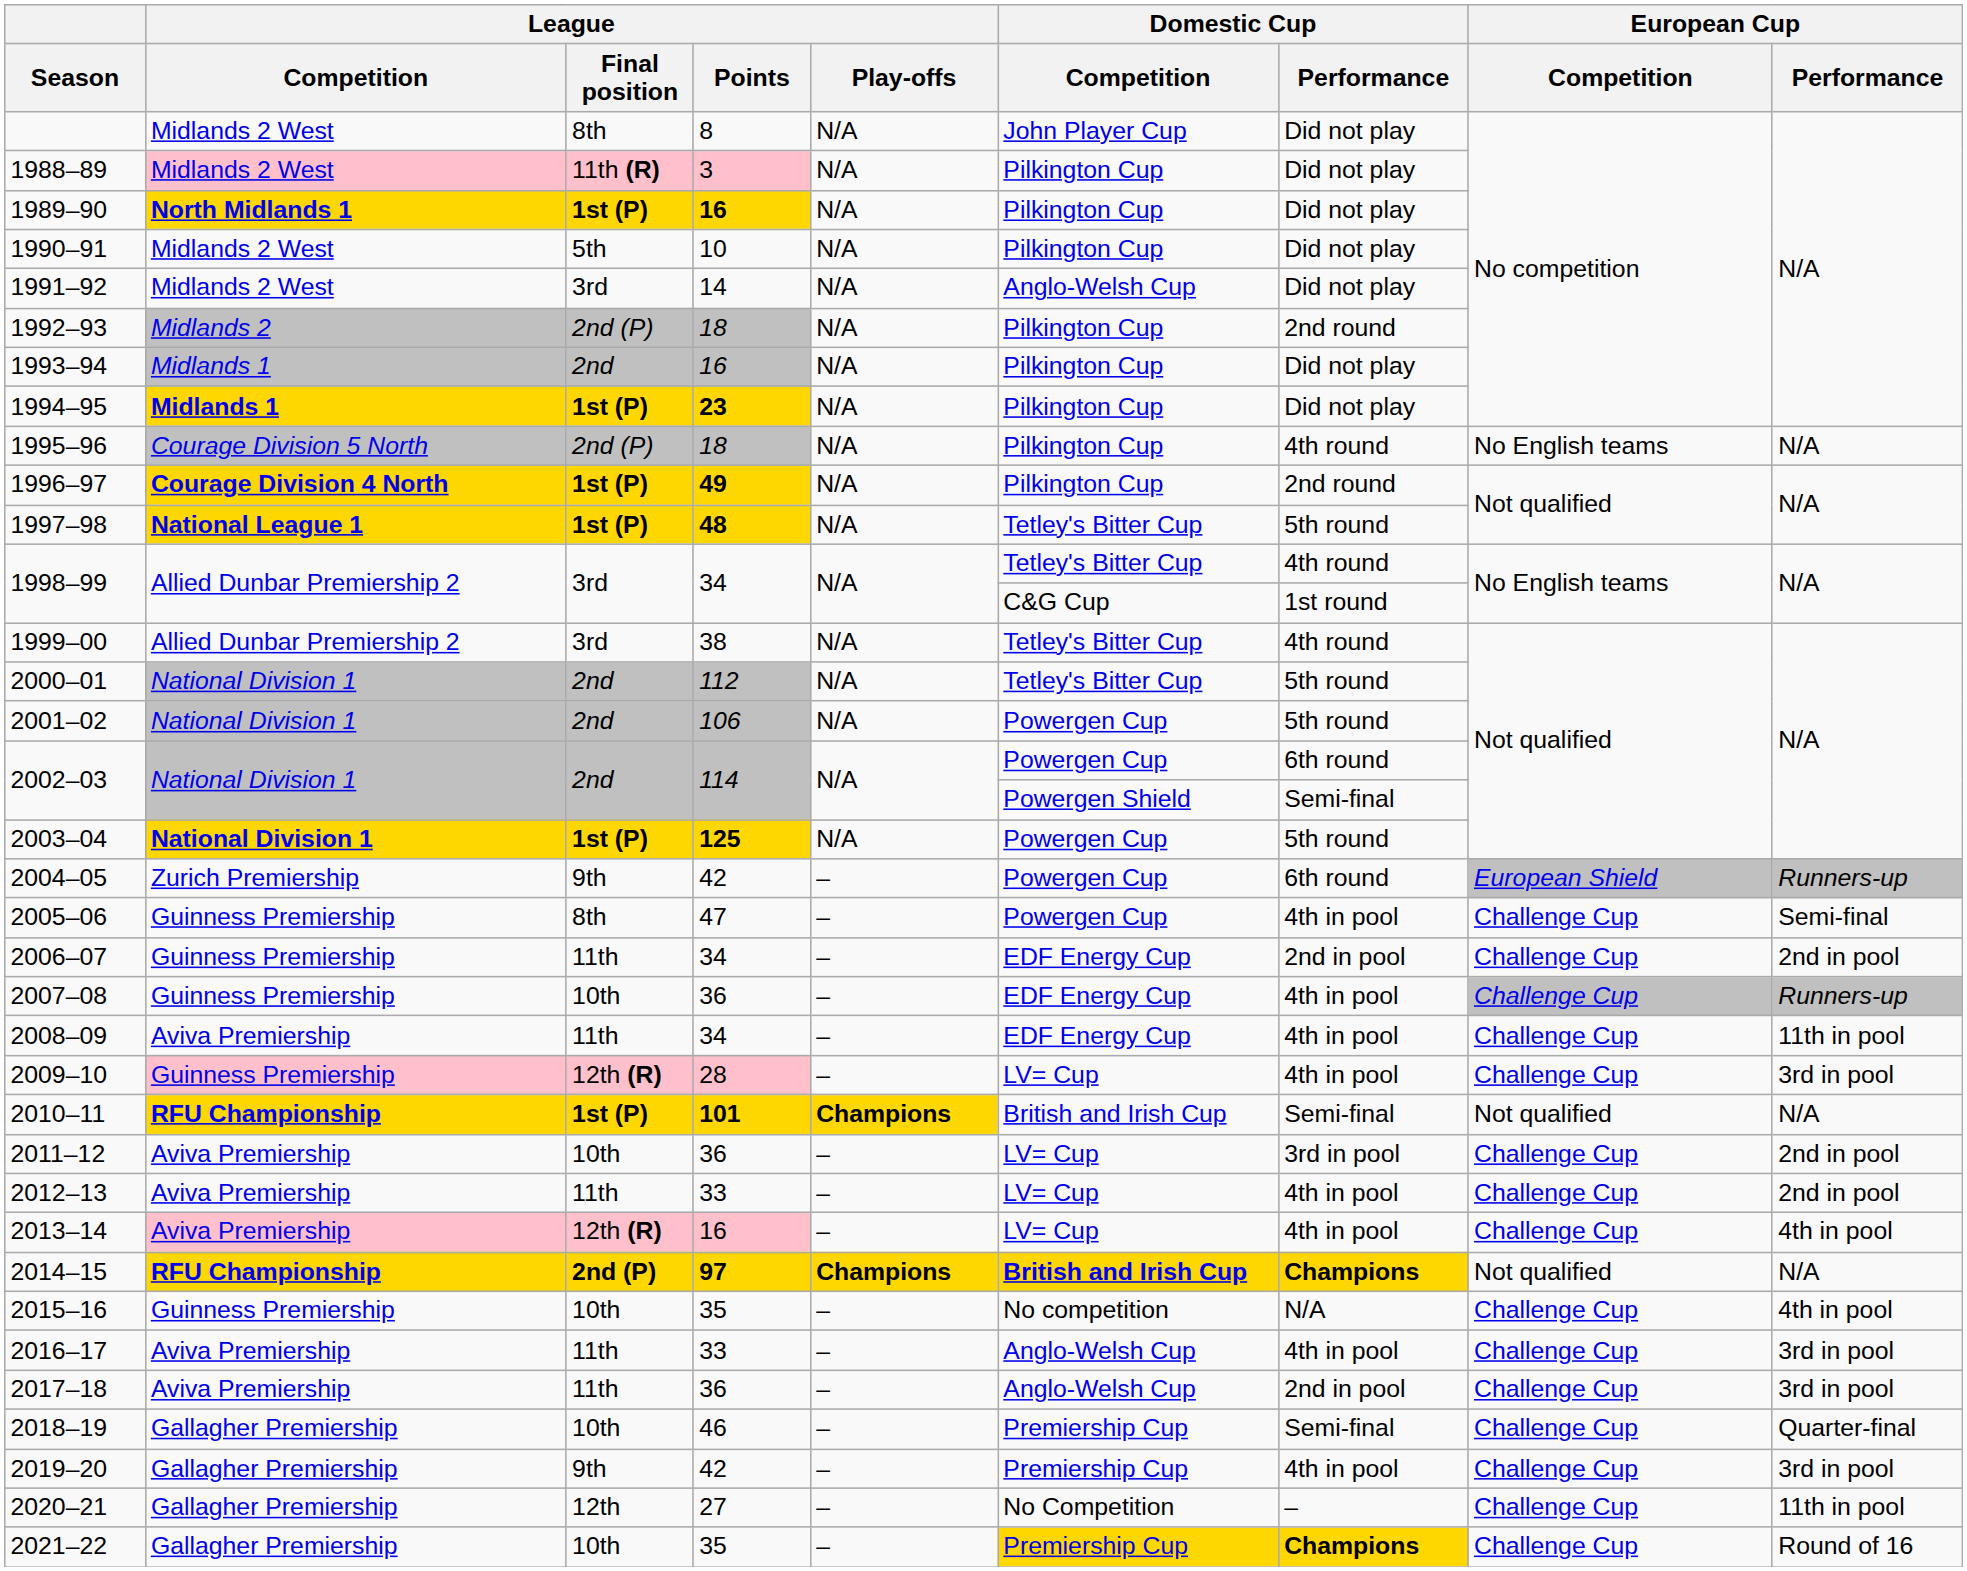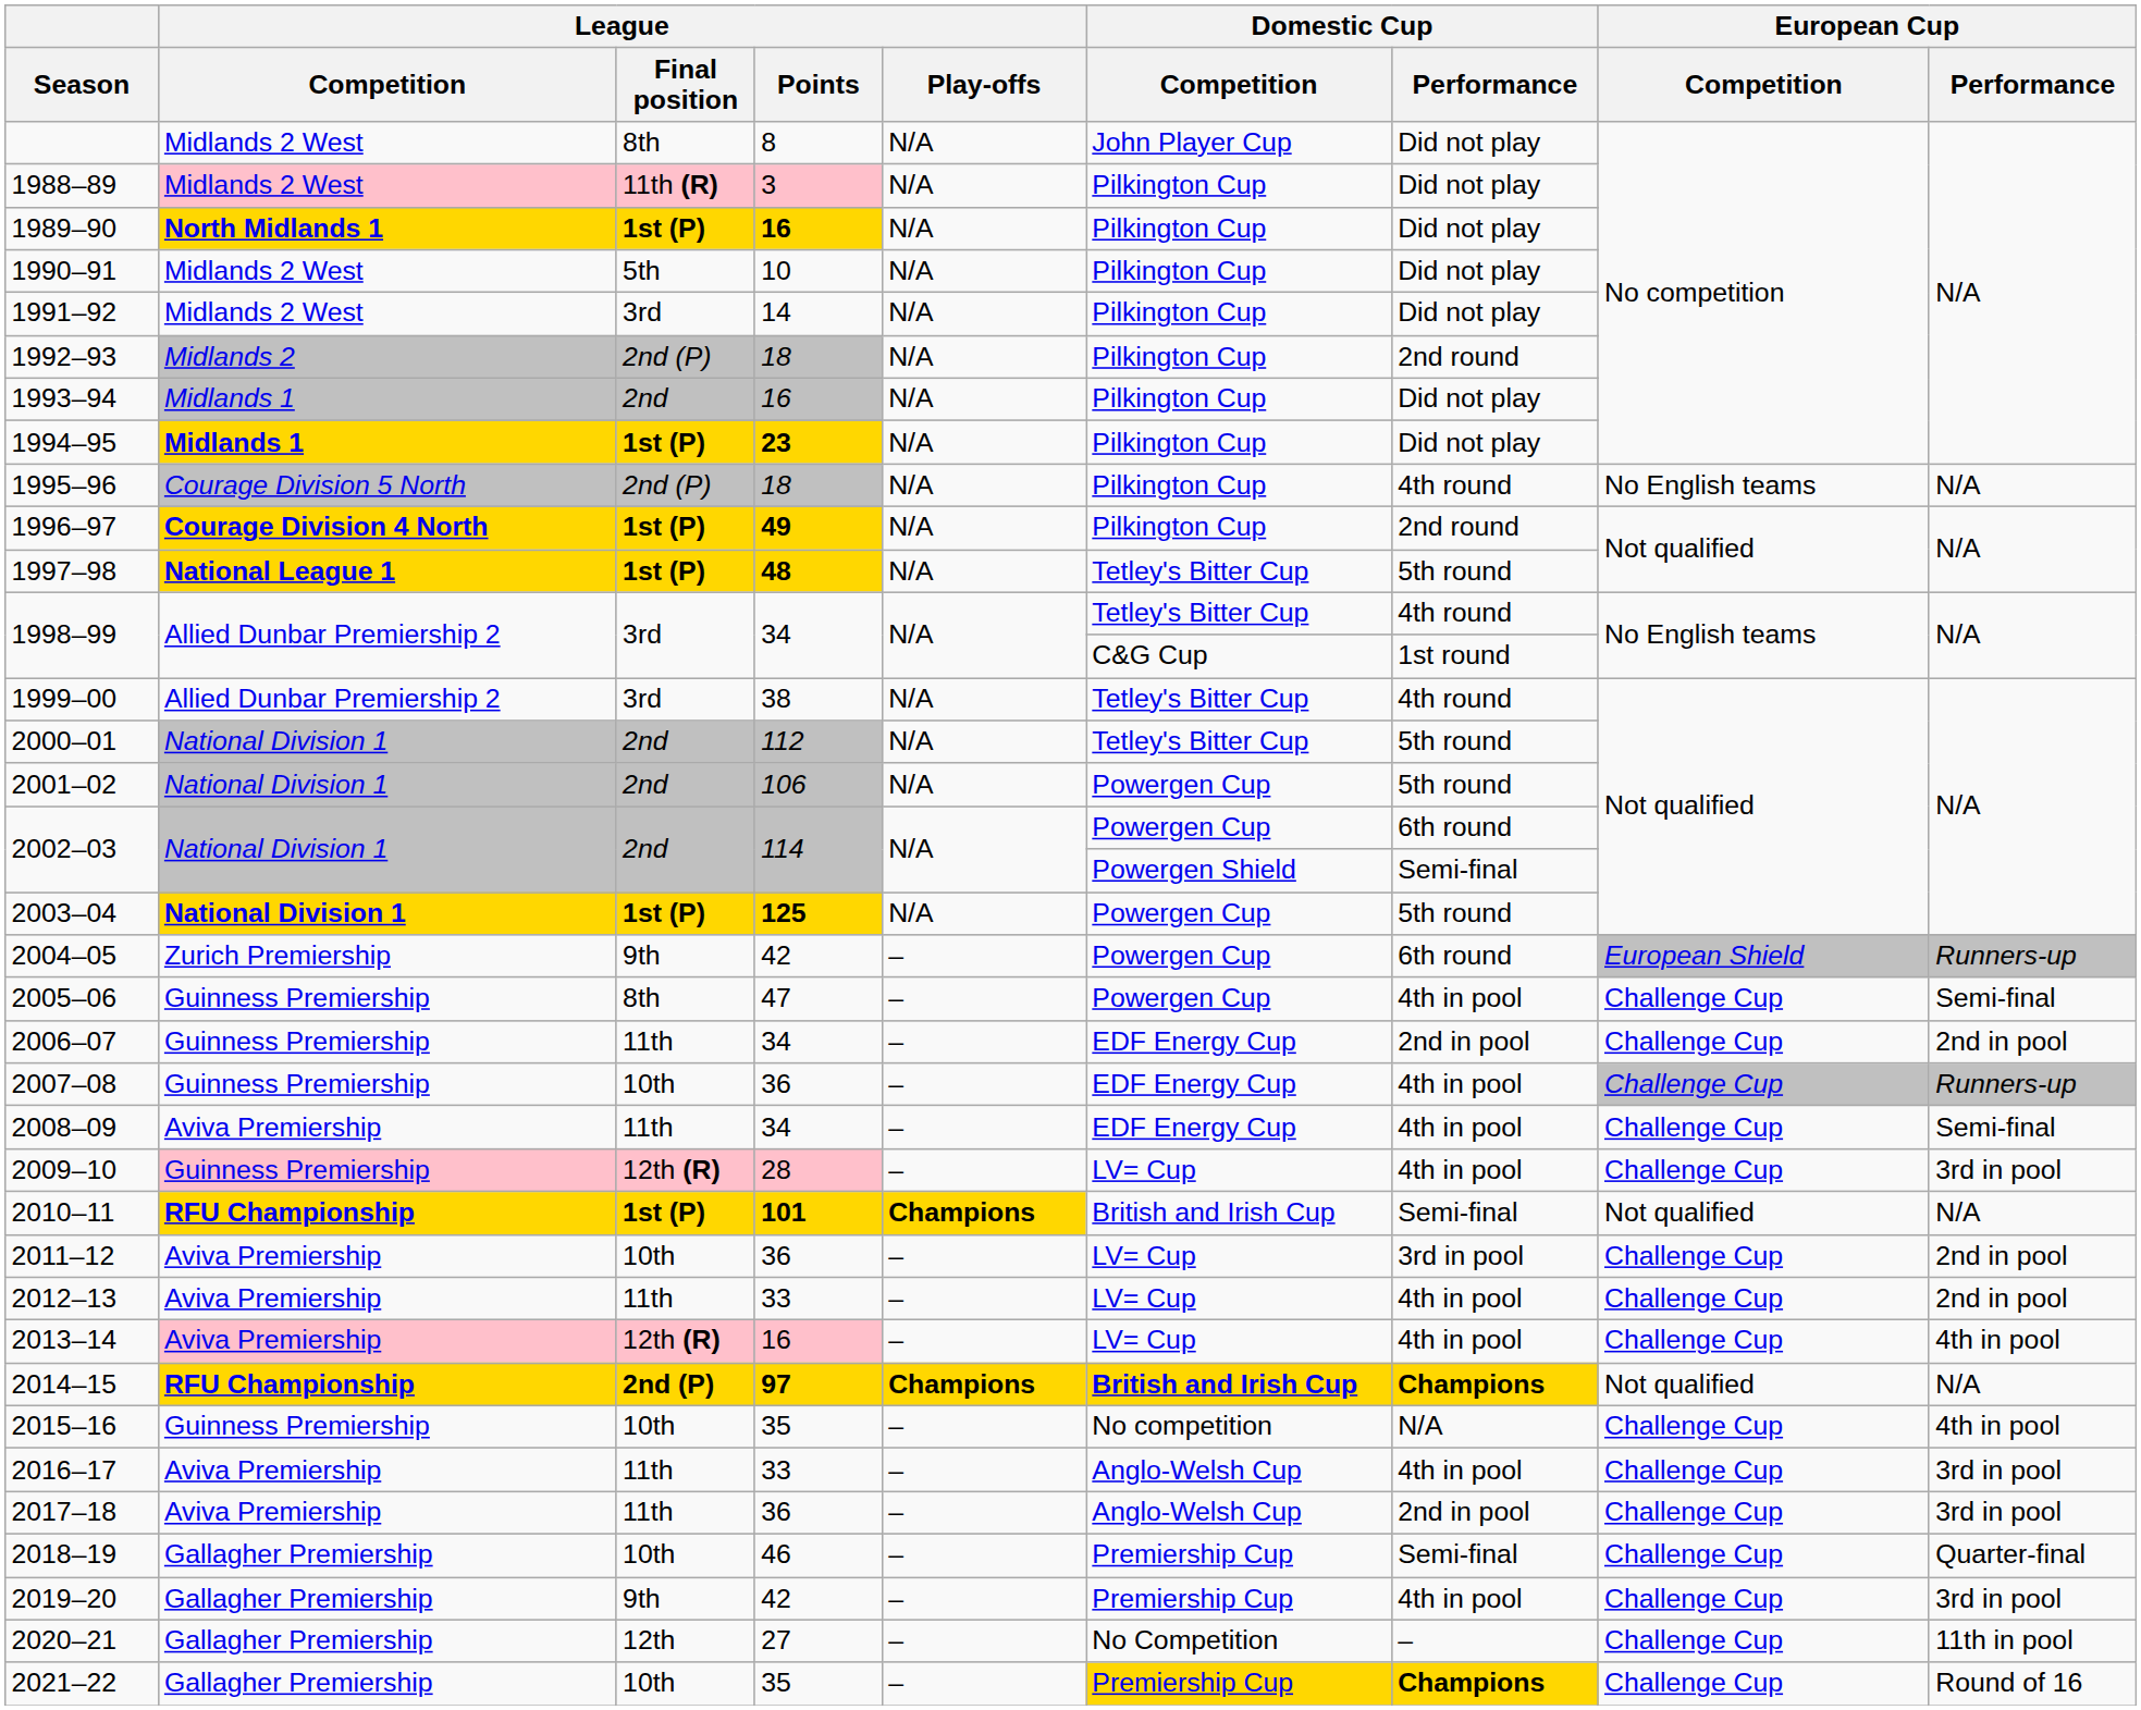1991–92 | Domestic Cup / Competition: Anglo-Welsh Cup -> Pilkington Cup
2008–09 | European Cup / Performance: 11th in pool -> Semi-final
